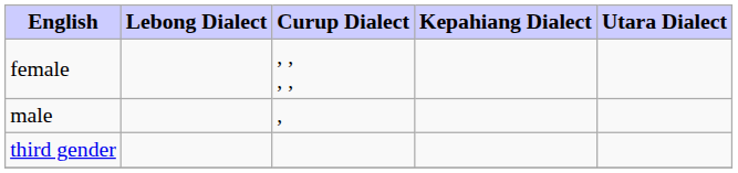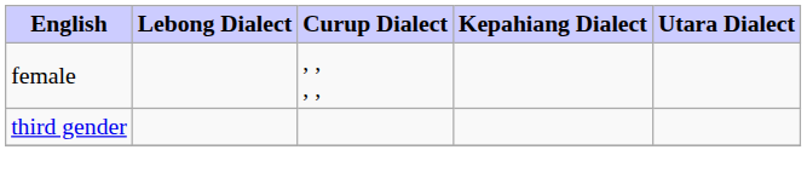- row: male | ,
